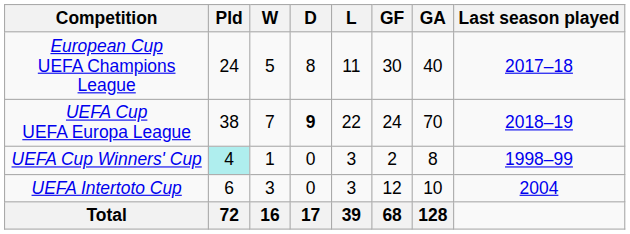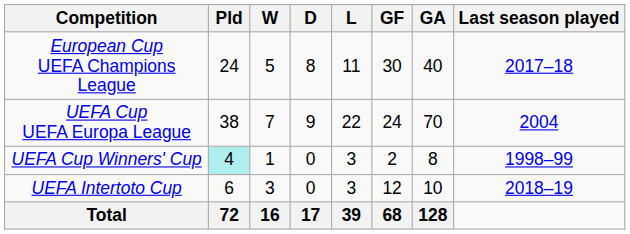UEFA Cup UEFA Europa League | D: bold -> normal
UEFA Cup UEFA Europa League | Last season played: 2018–19 -> 2004
UEFA Intertoto Cup | Last season played: 2004 -> 2018–19
